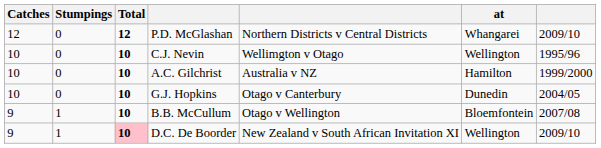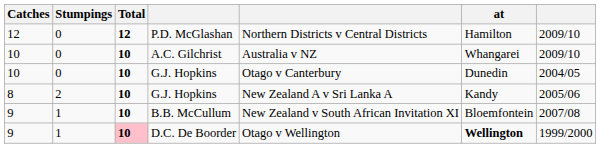P.D. McGlashan | at: Whangarei -> Hamilton
- row: 10 | 0 | 10 | C.J. Nevin | Wellimgton v Otago | Wellington | 1995/96
A.C. Gilchrist | at: Hamilton -> Whangarei
A.C. Gilchrist | column 7: 1999/2000 -> 2009/10
+ row: 8 | 2 | 10 | G.J. Hopkins | New Zealand A v Sri Lanka A | Kandy | 2005/06
B.B. McCullum | column 5: Otago v Wellington -> New Zealand v South African Invitation XI
D.C. De Boorder | column 5: New Zealand v South African Invitation XI -> Otago v Wellington
D.C. De Boorder | at: normal -> bold
D.C. De Boorder | column 7: 2009/10 -> 1999/2000
